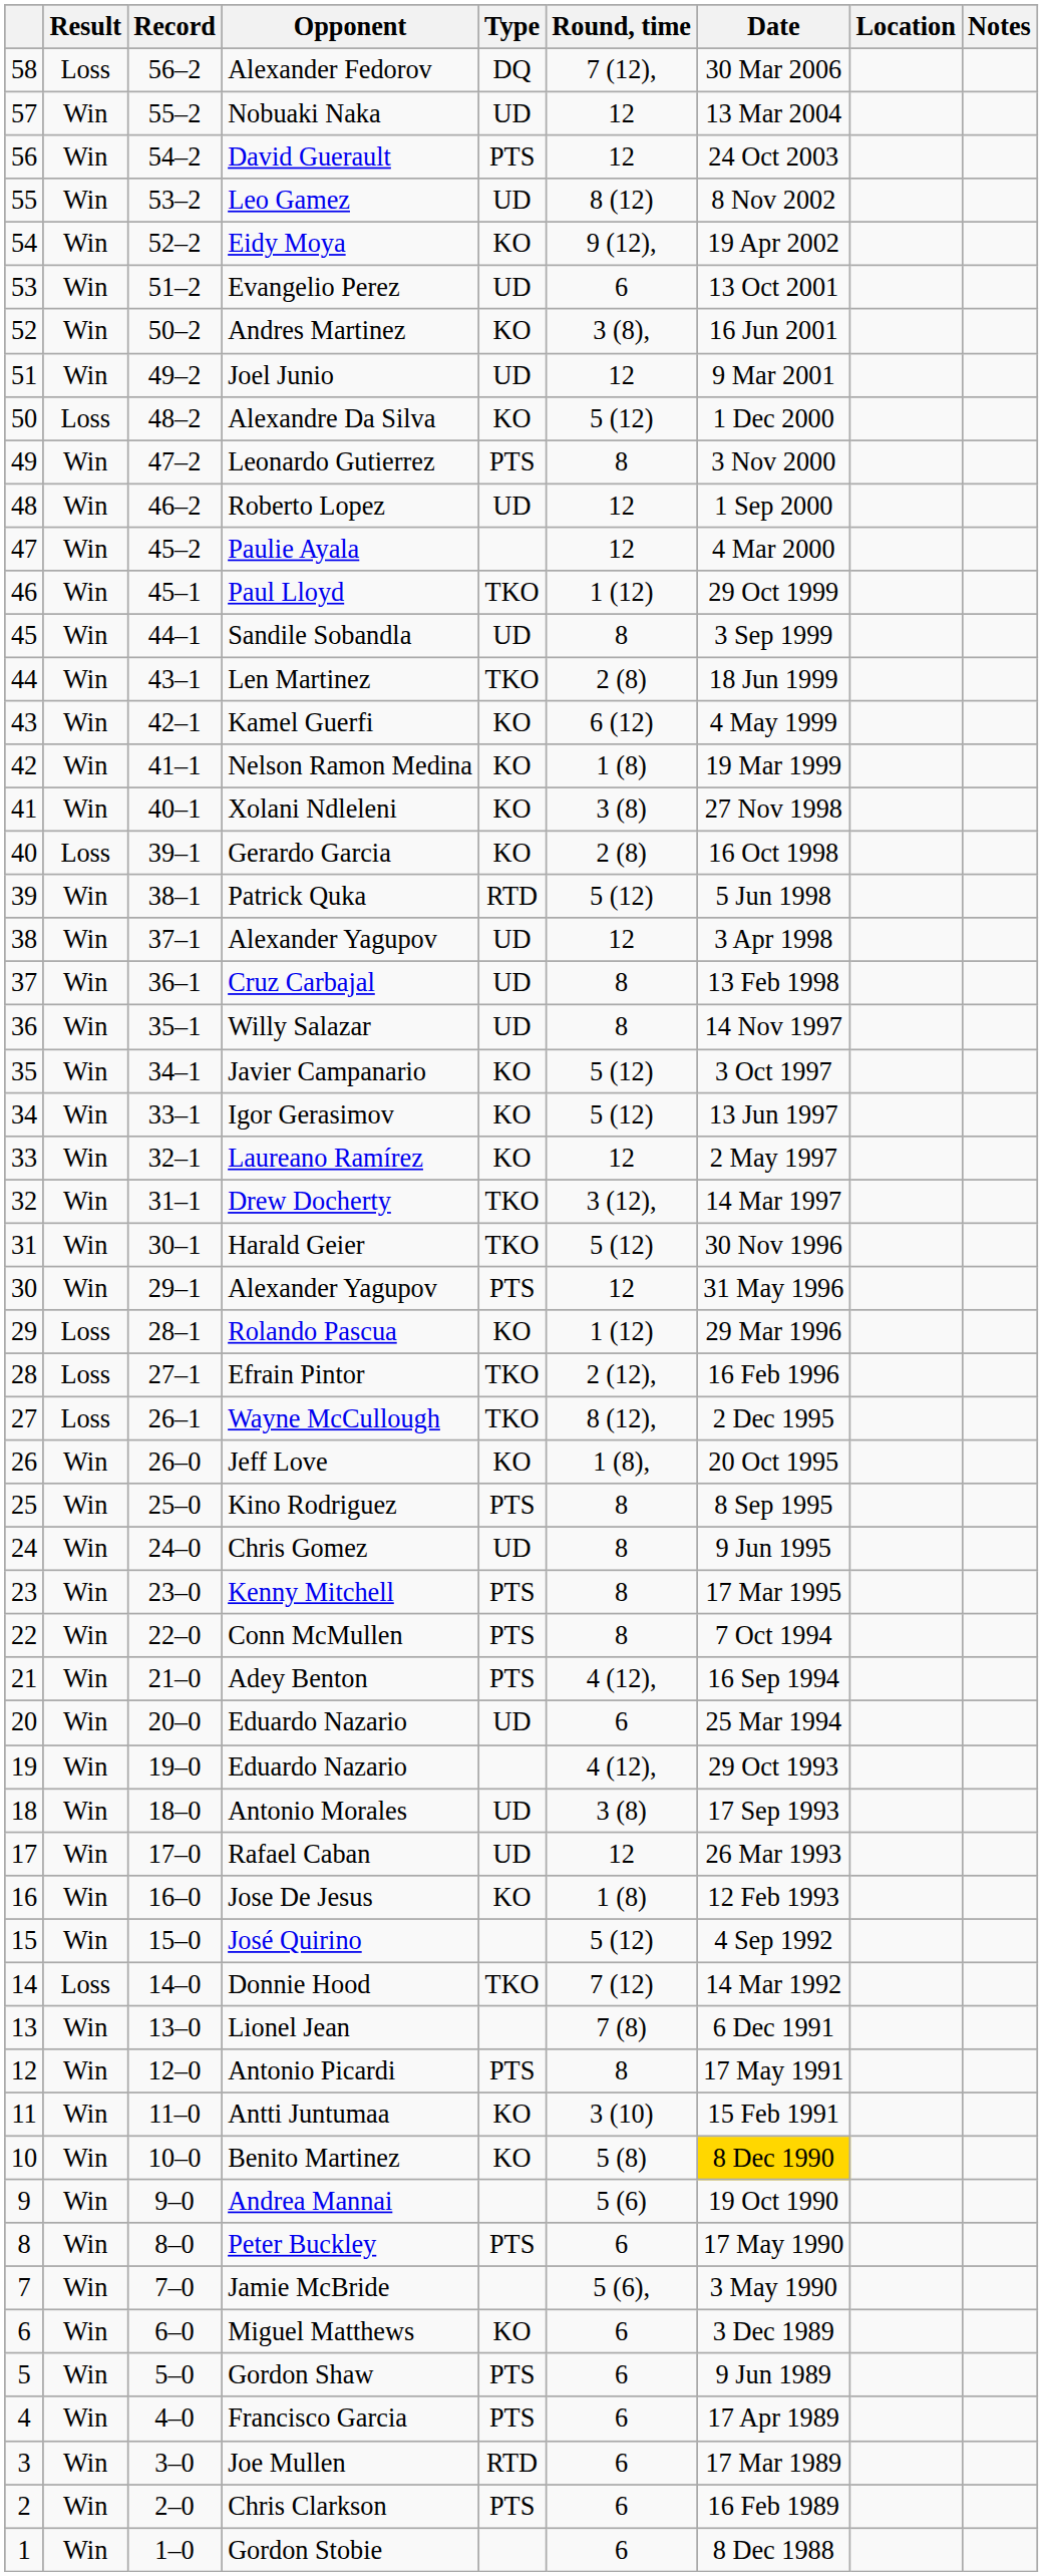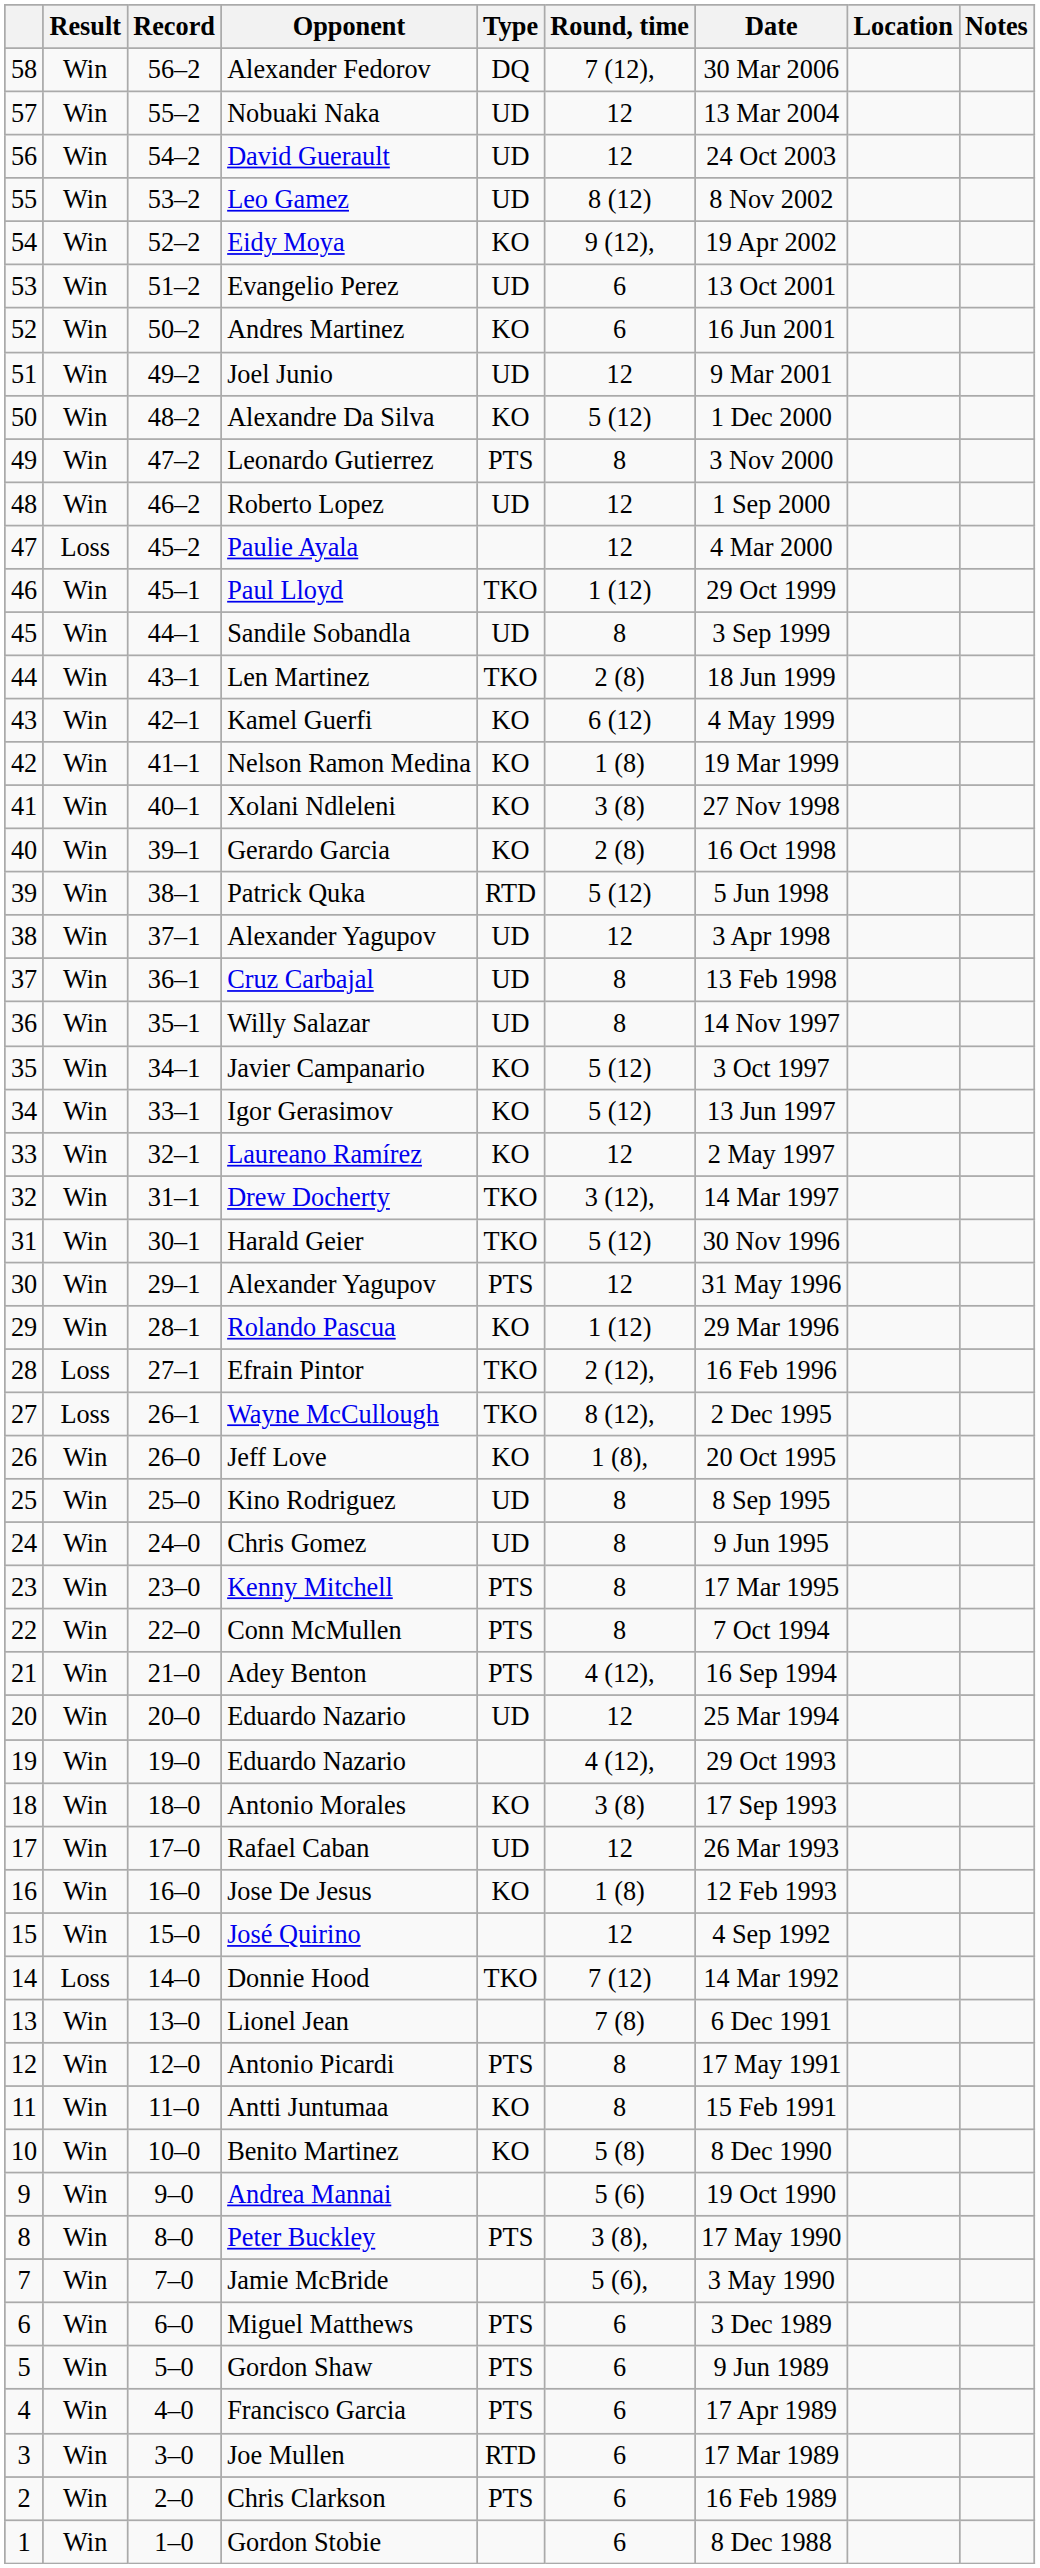Alexander Fedorov | Result: Loss -> Win
David Guerault | Type: PTS -> UD
Andres Martinez | Round, time: 3 (8), -> 6
Alexandre Da Silva | Result: Loss -> Win
Paulie Ayala | Result: Win -> Loss
Gerardo Garcia | Result: Loss -> Win
Rolando Pascua | Result: Loss -> Win
Kino Rodriguez | Type: PTS -> UD
20 / Eduardo Nazario | Round, time: 6 -> 12
Antonio Morales | Type: UD -> KO
José Quirino | Round, time: 5 (12) -> 12
Antti Juntumaa | Round, time: 3 (10) -> 8
Benito Martinez | Date: gold background -> no background
Peter Buckley | Round, time: 6 -> 3 (8),
Miguel Matthews | Type: KO -> PTS
